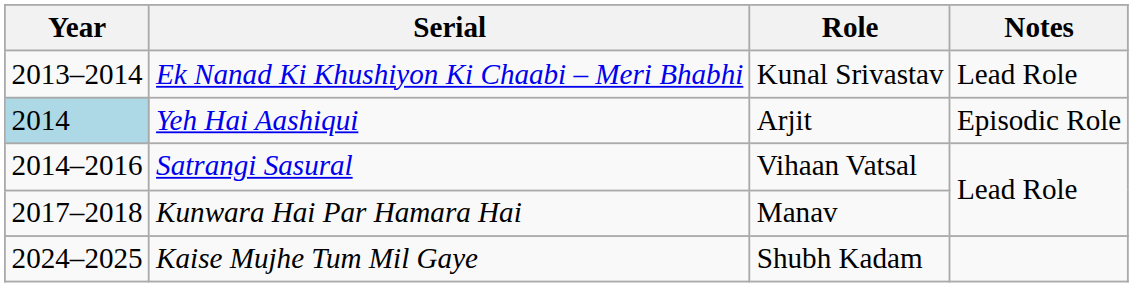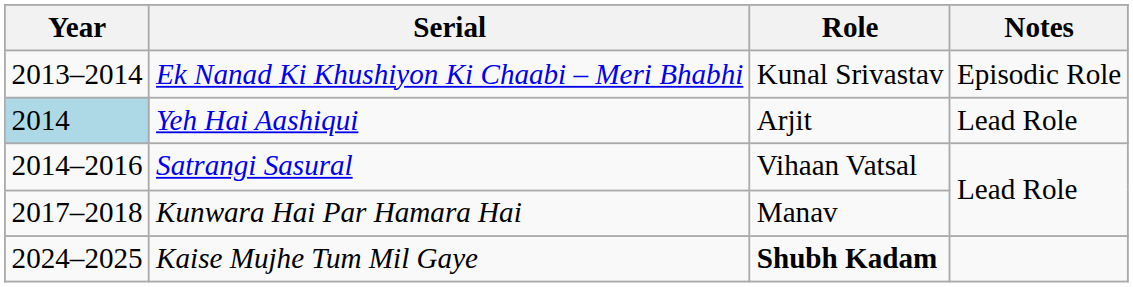Ek Nanad Ki Khushiyon Ki Chaabi – Meri Bhabhi | Notes: Lead Role -> Episodic Role
Yeh Hai Aashiqui | Notes: Episodic Role -> Lead Role
Kaise Mujhe Tum Mil Gaye | Role: normal -> bold
